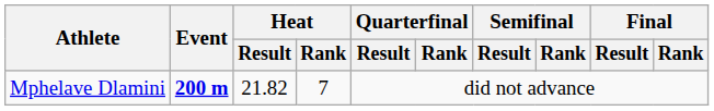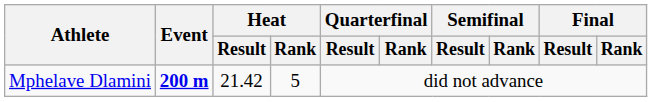Mphelave Dlamini | Heat / Result: 21.82 -> 21.42
Mphelave Dlamini | Heat / Rank: 7 -> 5
